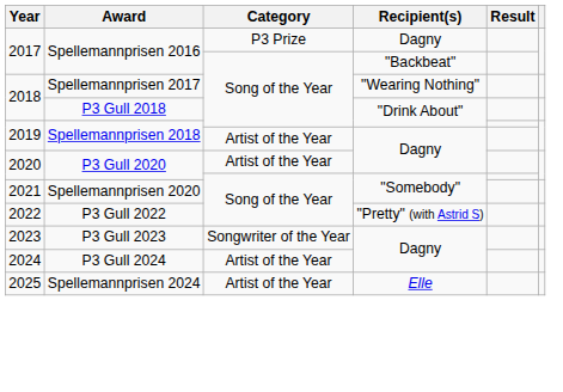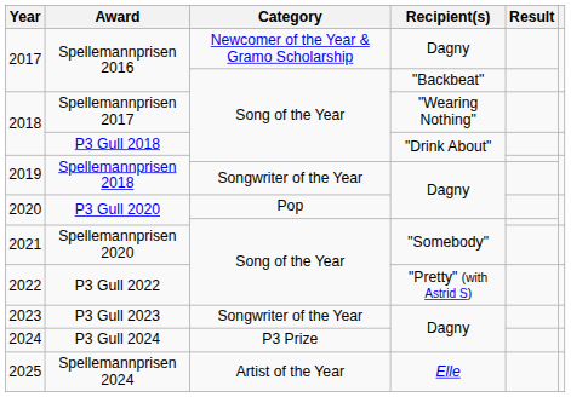Spellemannprisen 2016 / Dagny | Category: P3 Prize -> Newcomer of the Year & Gramo Scholarship
Spellemannprisen 2018 / Dagny | Category: Artist of the Year -> Songwriter of the Year
P3 Gull 2020 / Dagny | Category: Artist of the Year -> Pop
P3 Gull 2024 | Category: Artist of the Year -> P3 Prize
